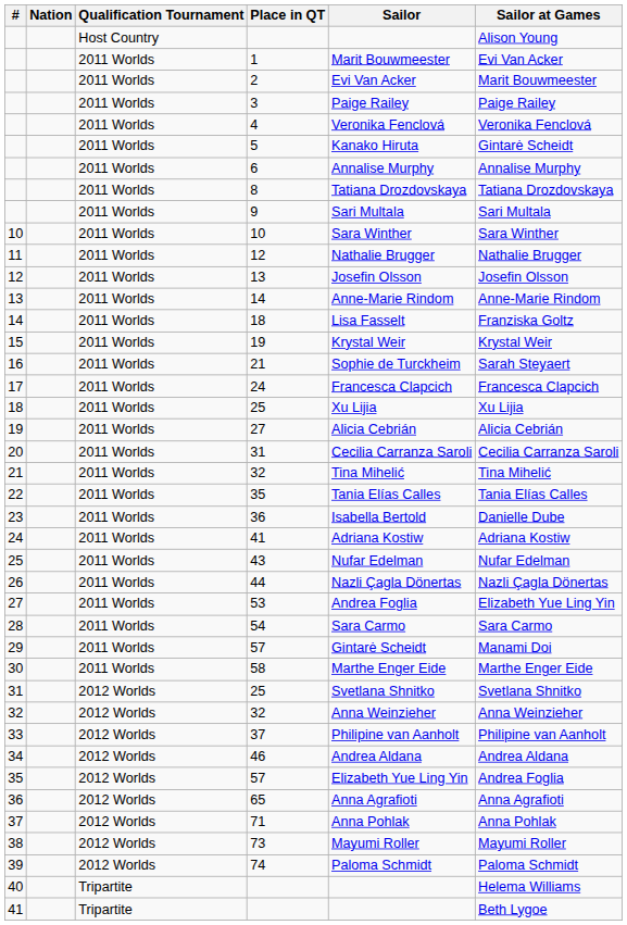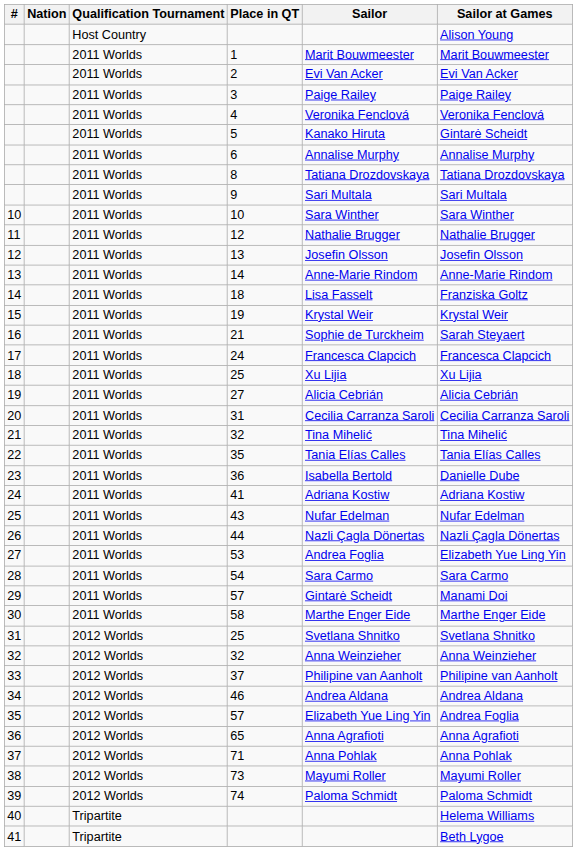1 | Sailor at Games: Evi Van Acker -> Marit Bouwmeester
2 | Sailor at Games: Marit Bouwmeester -> Evi Van Acker
